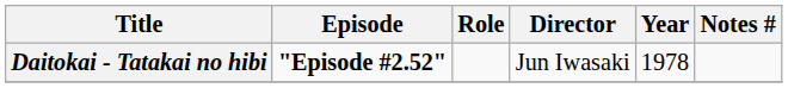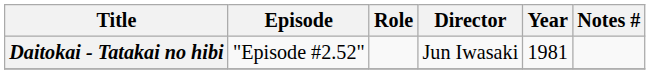Daitokai - Tatakai no hibi | Episode: bold -> normal
Daitokai - Tatakai no hibi | Year: 1978 -> 1981
